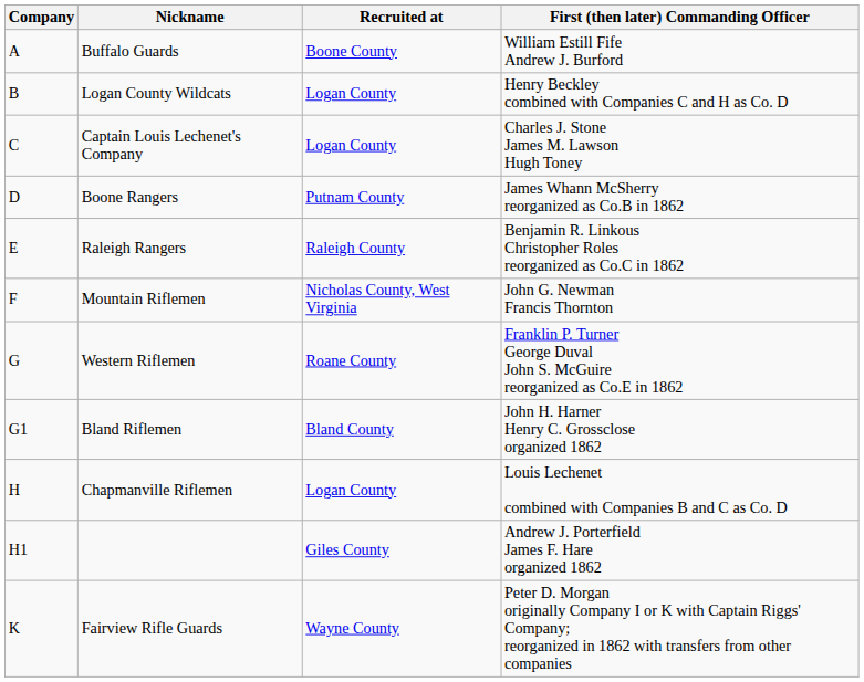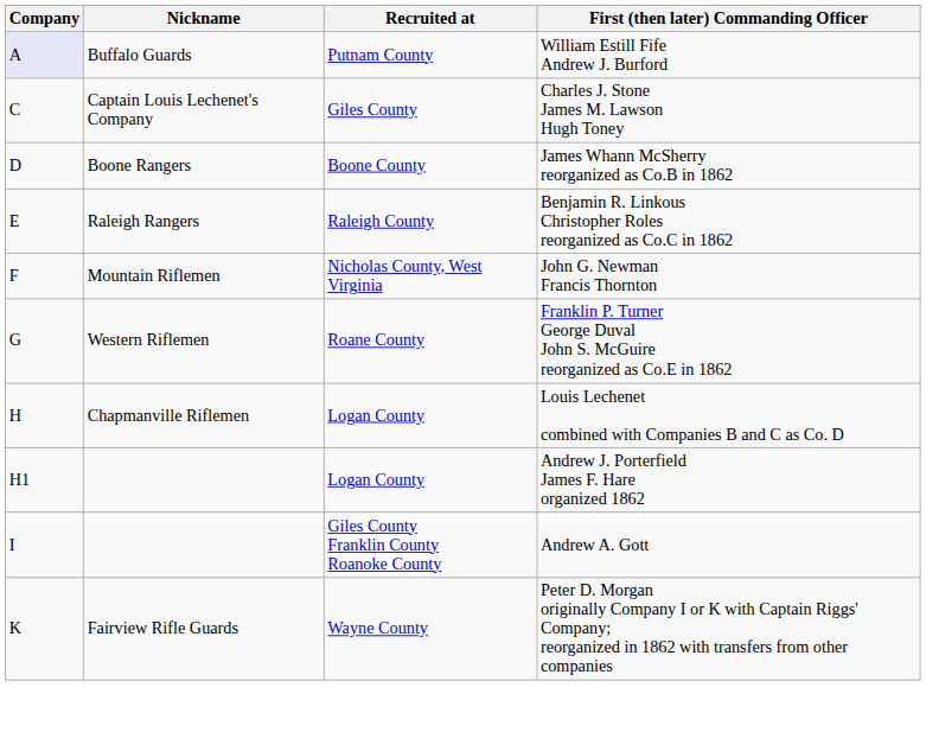William Estill Fife Andrew J. Burford | Company: no background -> lavender background
William Estill Fife Andrew J. Burford | Recruited at: Boone County -> Putnam County
- row: B | Logan County Wildcats | Logan County | Henry Beckley combined with Companies C and H as Co. D
Charles J. Stone James M. Lawson Hugh Toney | Recruited at: Logan County -> Giles County
James Whann McSherry reorganized as Co.B in 1862 | Recruited at: Putnam County -> Boone County
- row: G1 | Bland Riflemen | Bland County | John H. Harner Henry C. Grossclose organized 1862
Andrew J. Porterfield James F. Hare organized 1862 | Recruited at: Giles County -> Logan County
+ row: I | Giles County Franklin County Roanoke County | Andrew A. Gott
